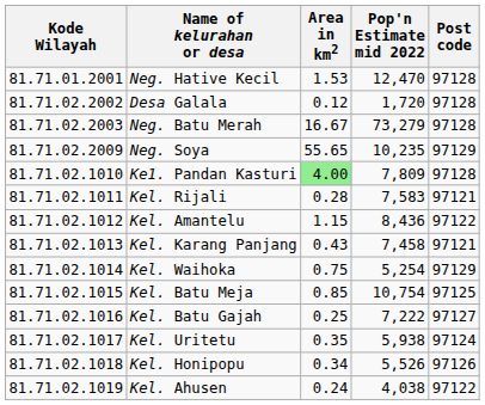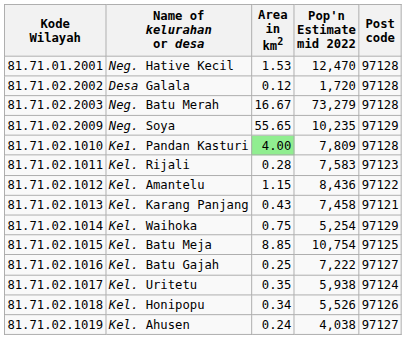Kel. Rijali | Post code: 97121 -> 97123
Kel. Batu Meja | Area in km2: 0.85 -> 8.85
Kel. Ahusen | Post code: 97122 -> 97127
